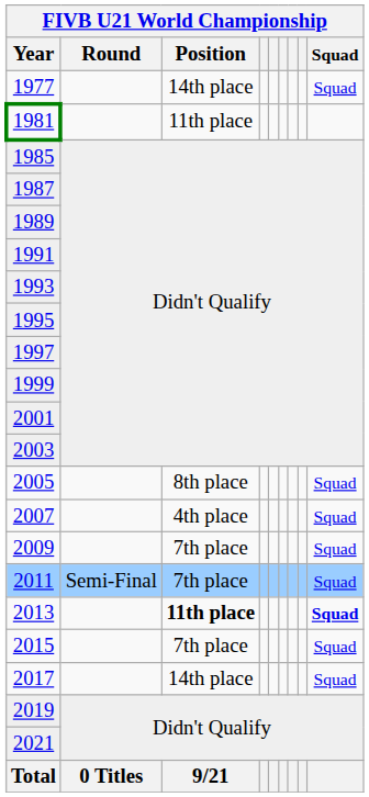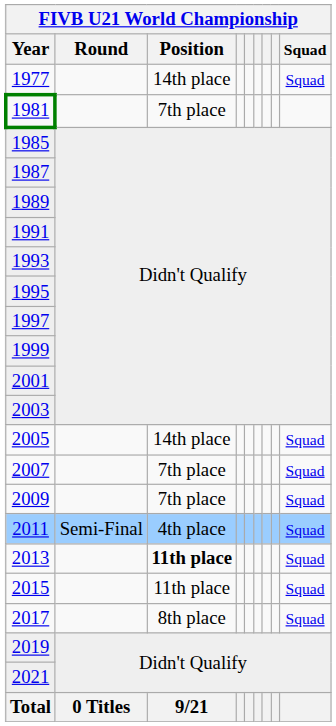1981 | FIVB U21 World Championship / Position: 11th place -> 7th place
2005 | FIVB U21 World Championship / Position: 8th place -> 14th place
2007 | FIVB U21 World Championship / Position: 4th place -> 7th place
2011 | FIVB U21 World Championship / Position: 7th place -> 4th place
2013 | FIVB U21 World Championship / Squad: bold -> normal
2015 | FIVB U21 World Championship / Position: 7th place -> 11th place
2017 | FIVB U21 World Championship / Position: 14th place -> 8th place
